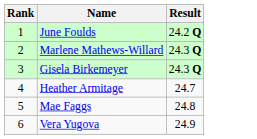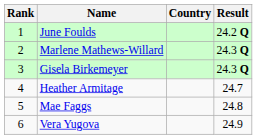+ column: Country
